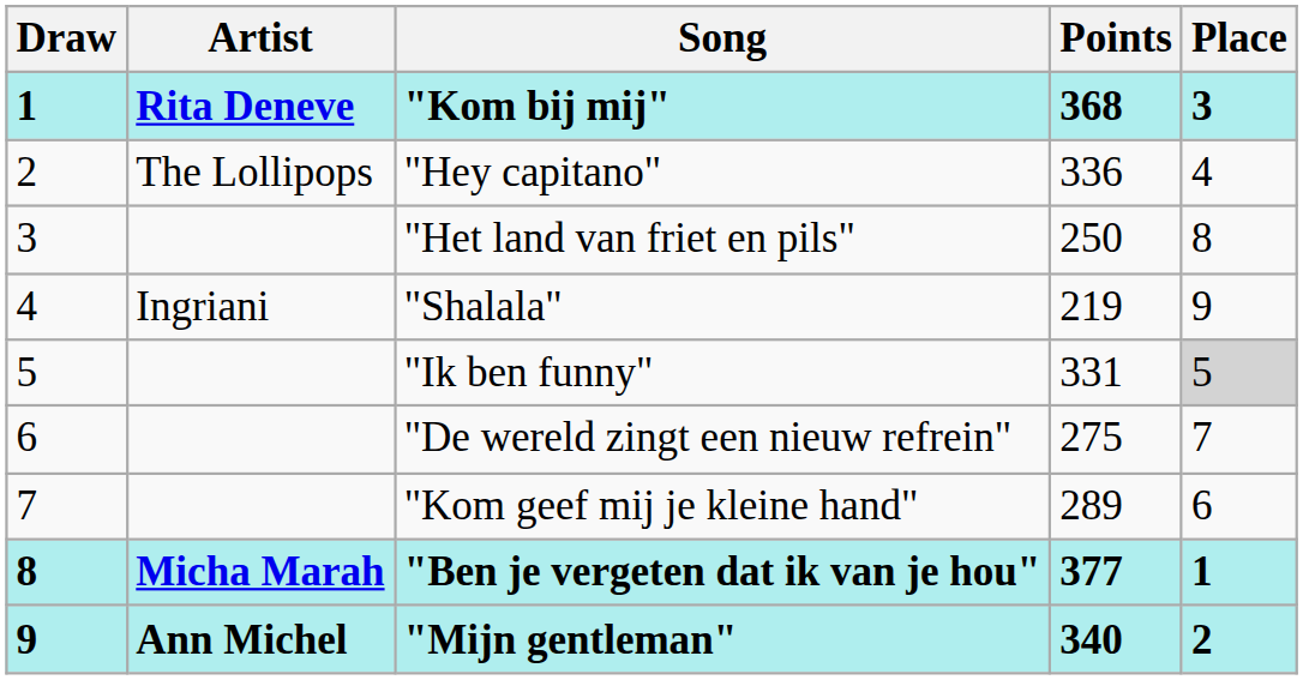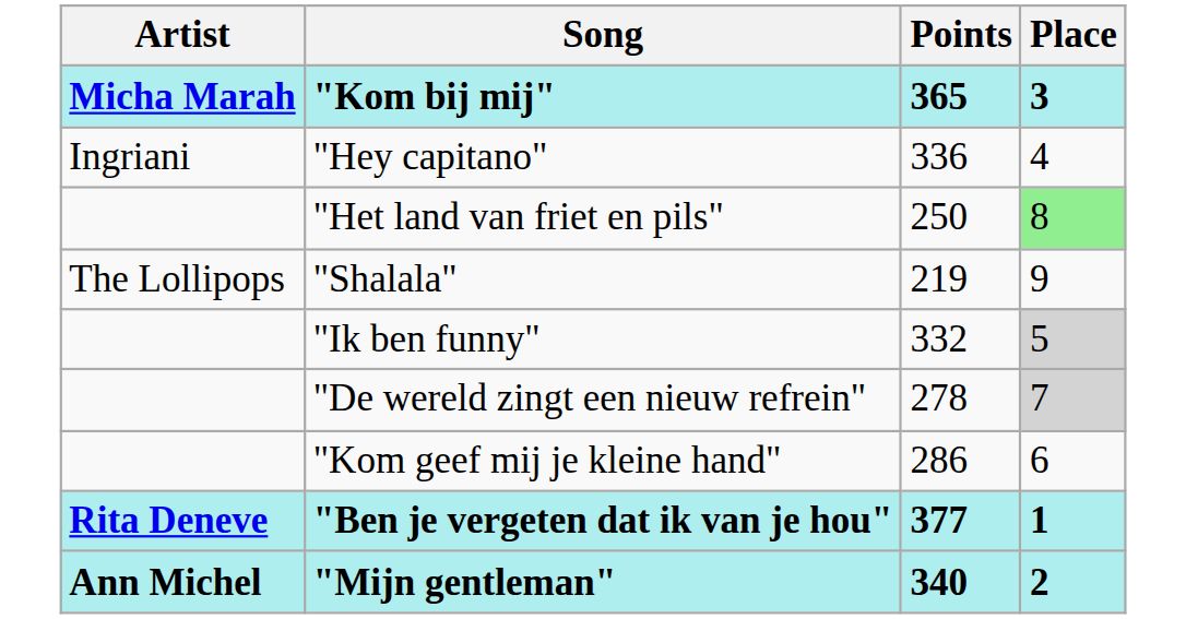- column: Draw | 1 | 2 | 3 | 4 | 5 | 6 | 7 | 8 | 9
"Kom bij mij" | Artist: Rita Deneve -> Micha Marah
"Kom bij mij" | Points: 368 -> 365
"Hey capitano" | Artist: The Lollipops -> Ingriani
"Het land van friet en pils" | Place: no background -> lightgreen background
"Shalala" | Artist: Ingriani -> The Lollipops
"Ik ben funny" | Points: 331 -> 332
"De wereld zingt een nieuw refrein" | Points: 275 -> 278
"De wereld zingt een nieuw refrein" | Place: no background -> lightgrey background
"Kom geef mij je kleine hand" | Points: 289 -> 286
"Ben je vergeten dat ik van je hou" | Artist: Micha Marah -> Rita Deneve
